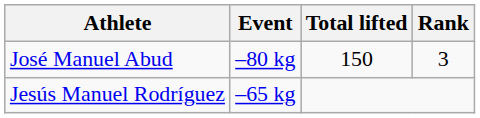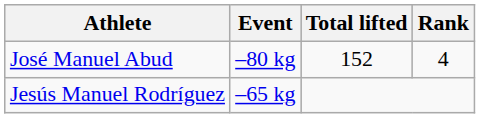José Manuel Abud | Total lifted: 150 -> 152
José Manuel Abud | Rank: 3 -> 4
